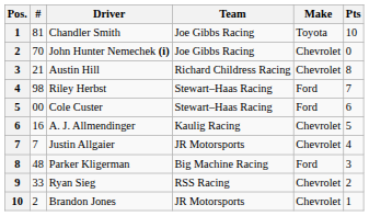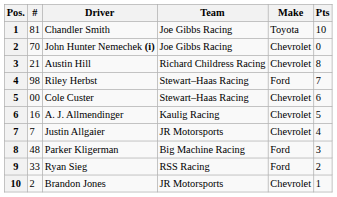Cole Custer | Make: Ford -> Chevrolet
Ryan Sieg | Make: Chevrolet -> Ford
